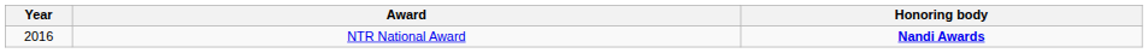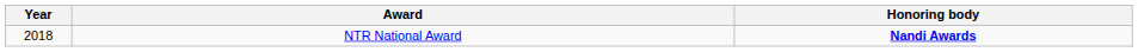NTR National Award | Year: 2016 -> 2018
